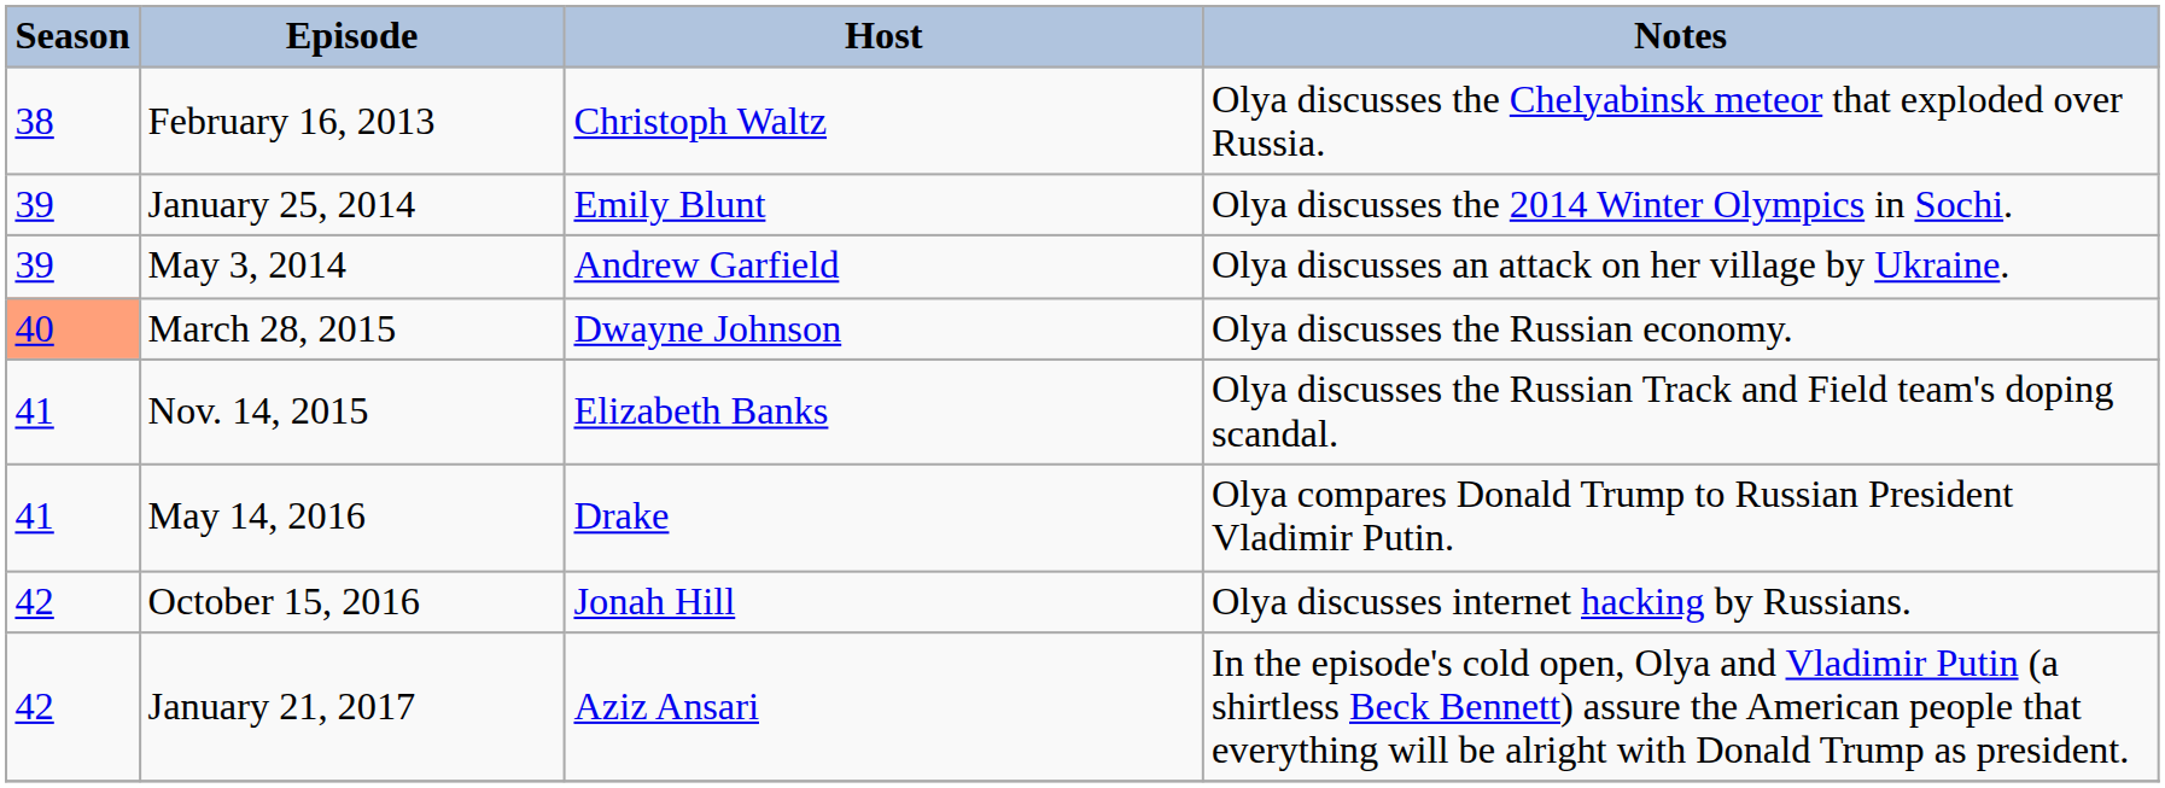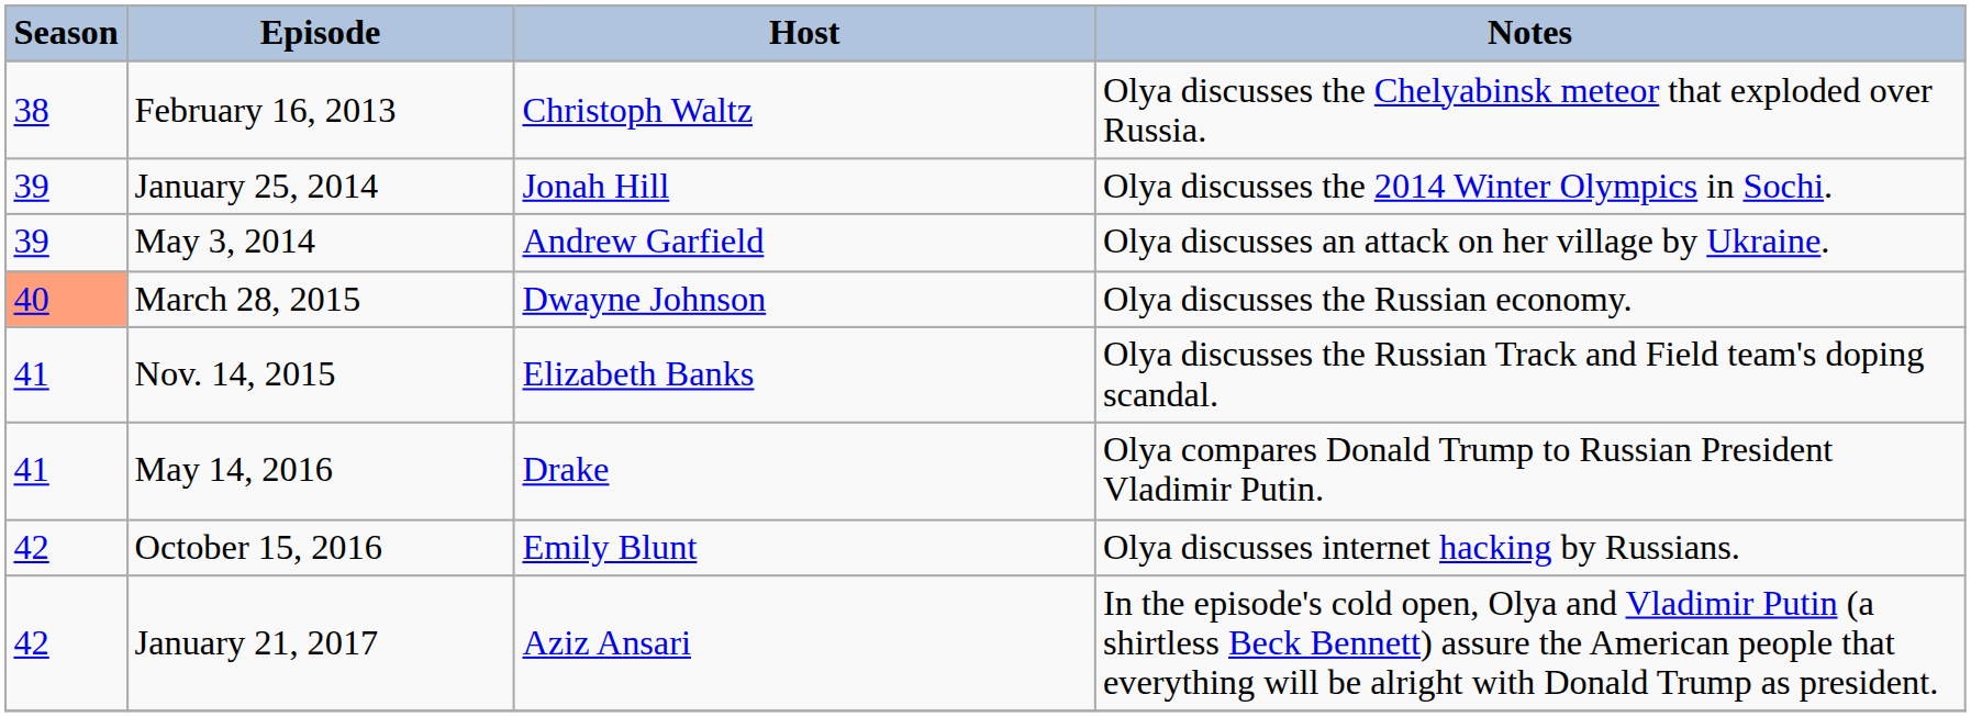January 25, 2014 | Host: Emily Blunt -> Jonah Hill
October 15, 2016 | Host: Jonah Hill -> Emily Blunt
